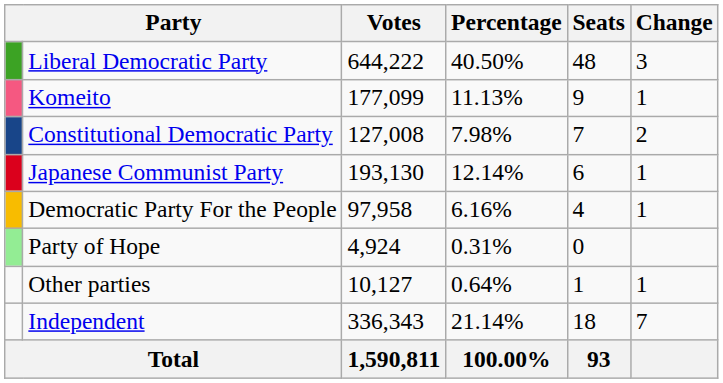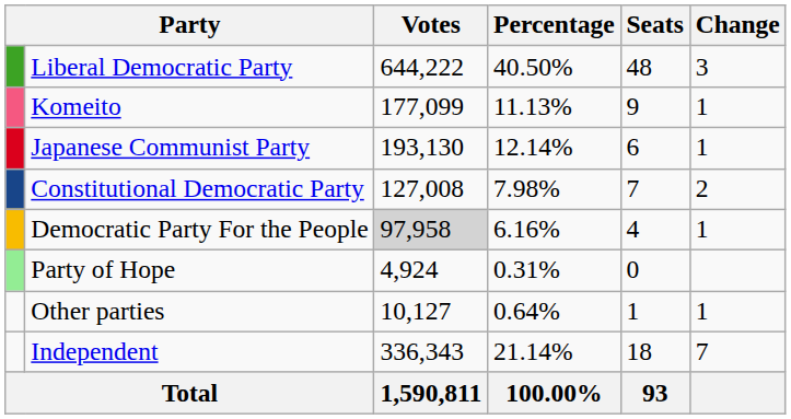rows swapped: Constitutional Democratic Party <-> Japanese Communist Party
Democratic Party For the People | Votes: no background -> lightgrey background
